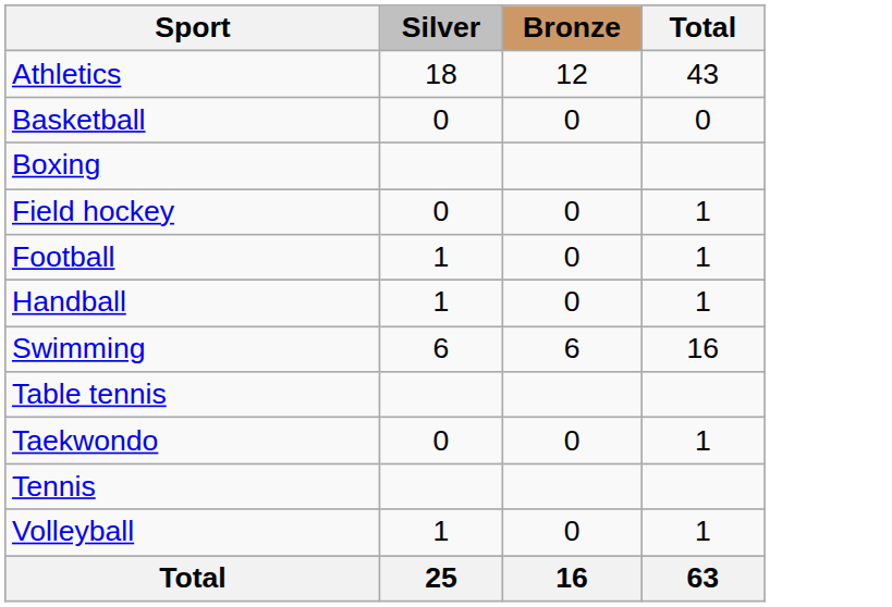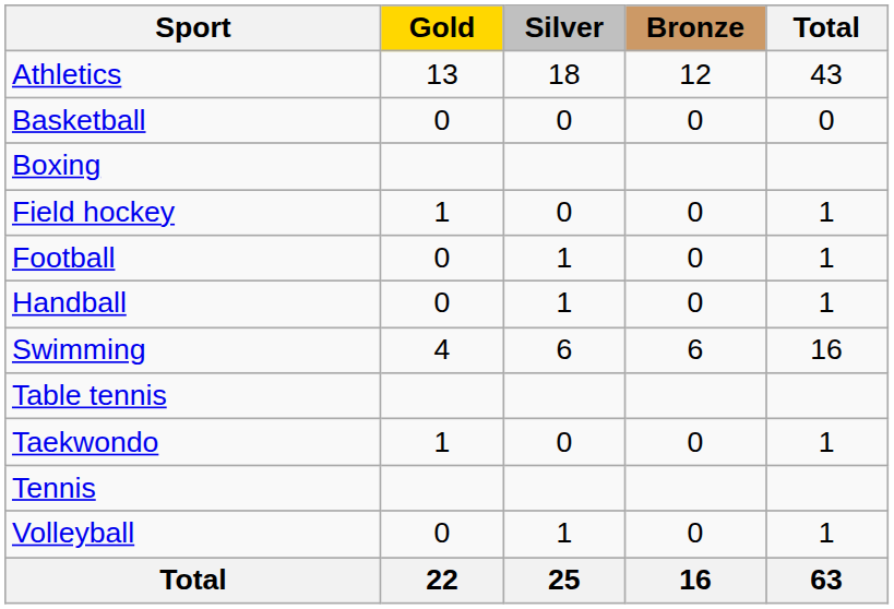+ column: Gold | 13 | 0 | 1 | 0 | 0 | 4 | 1 | 0 | 22
